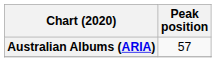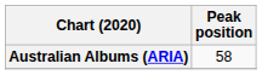Australian Albums (ARIA) | Peak position: 57 -> 58
